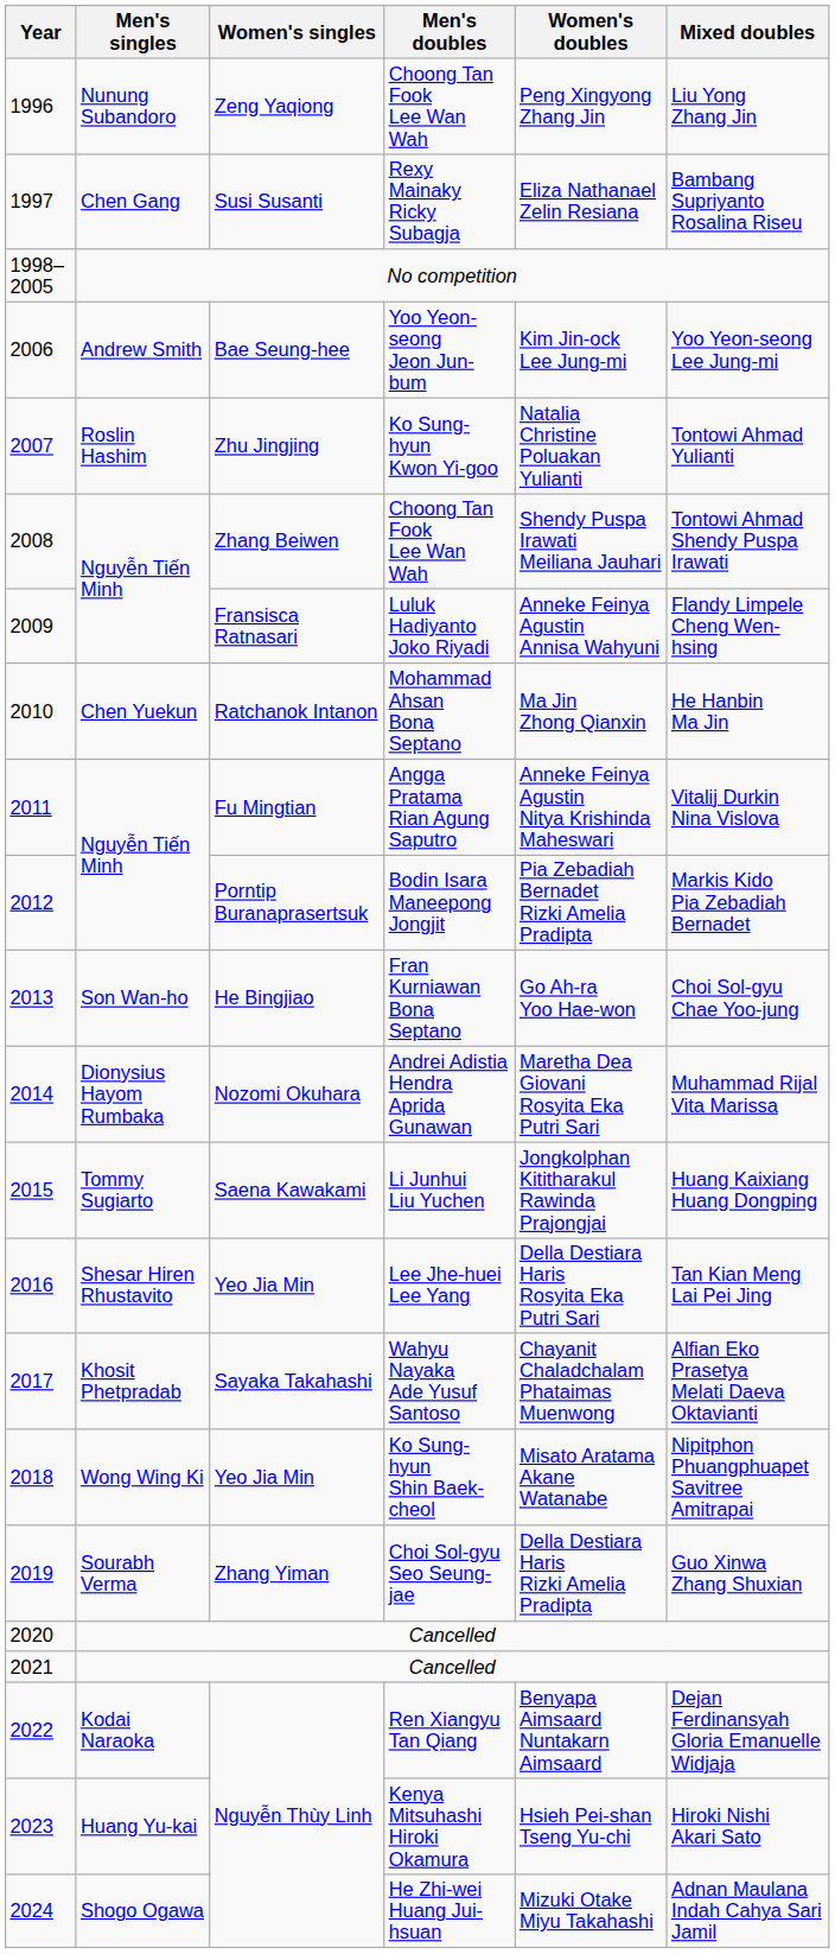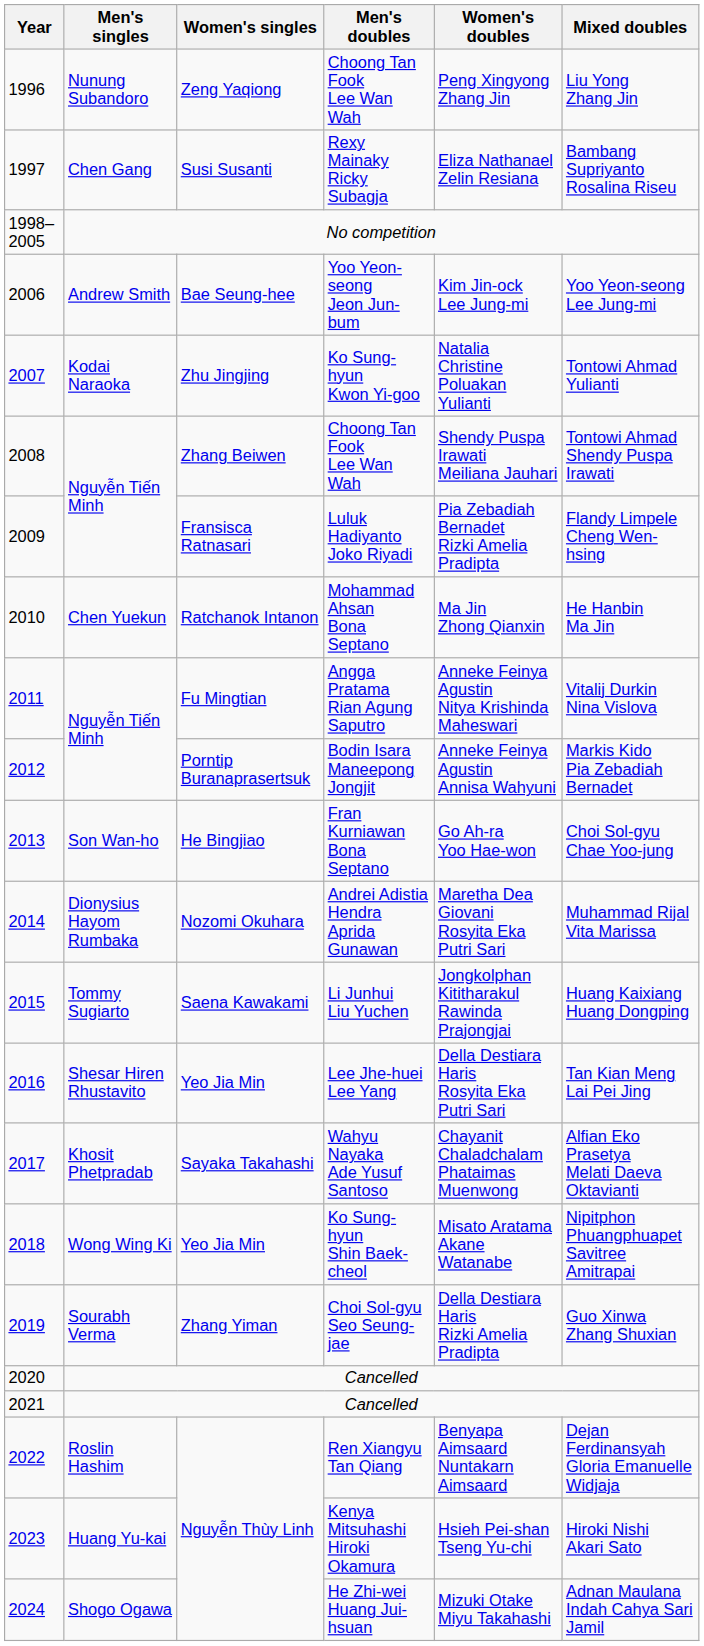Ko Sung-hyun Kwon Yi-goo | Men's singles: Roslin Hashim -> Kodai Naraoka
Luluk Hadiyanto Joko Riyadi | Women's doubles: Anneke Feinya Agustin Annisa Wahyuni -> Pia Zebadiah Bernadet Rizki Amelia Pradipta
Bodin Isara Maneepong Jongjit | Women's doubles: Pia Zebadiah Bernadet Rizki Amelia Pradipta -> Anneke Feinya Agustin Annisa Wahyuni
Ren Xiangyu Tan Qiang | Men's singles: Kodai Naraoka -> Roslin Hashim
